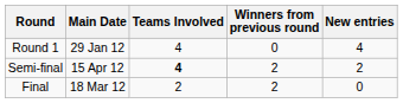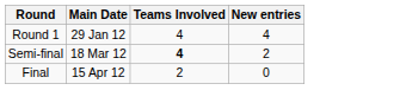- column: Winners from previous round | 0 | 2 | 2
Semi-final | Main Date: 15 Apr 12 -> 18 Mar 12
Final | Main Date: 18 Mar 12 -> 15 Apr 12
